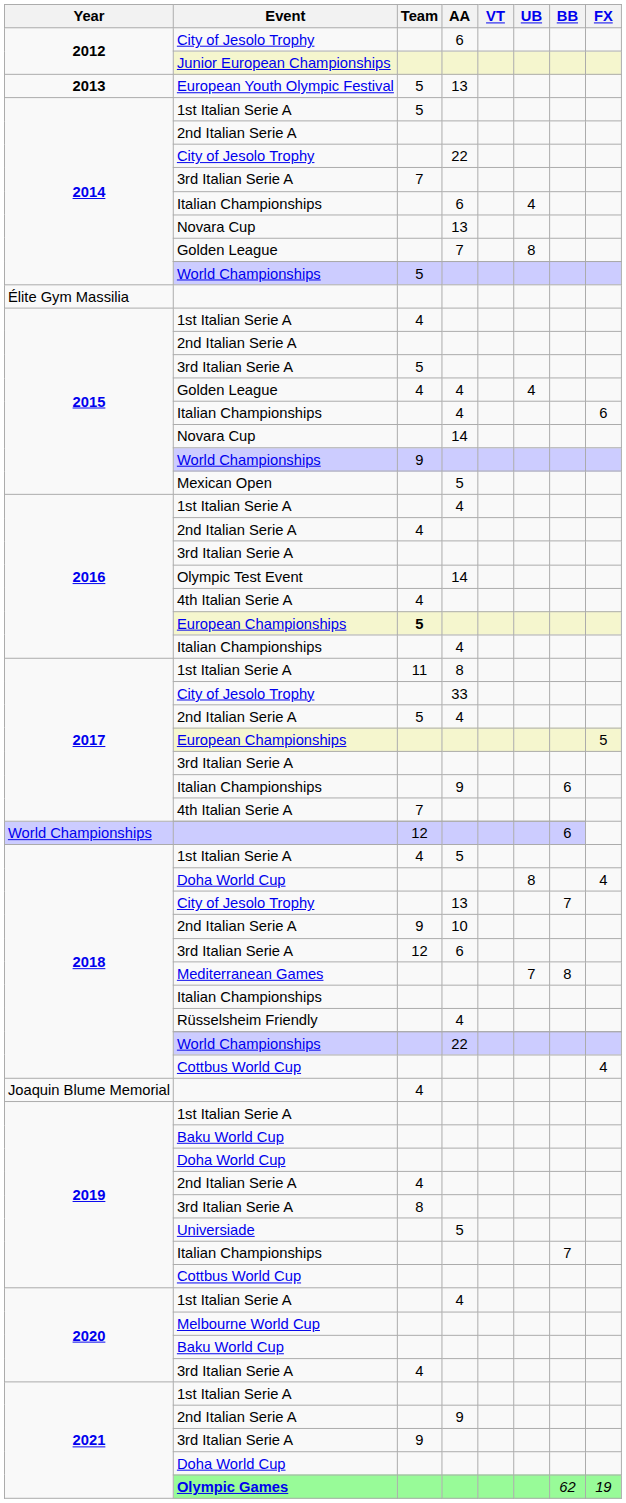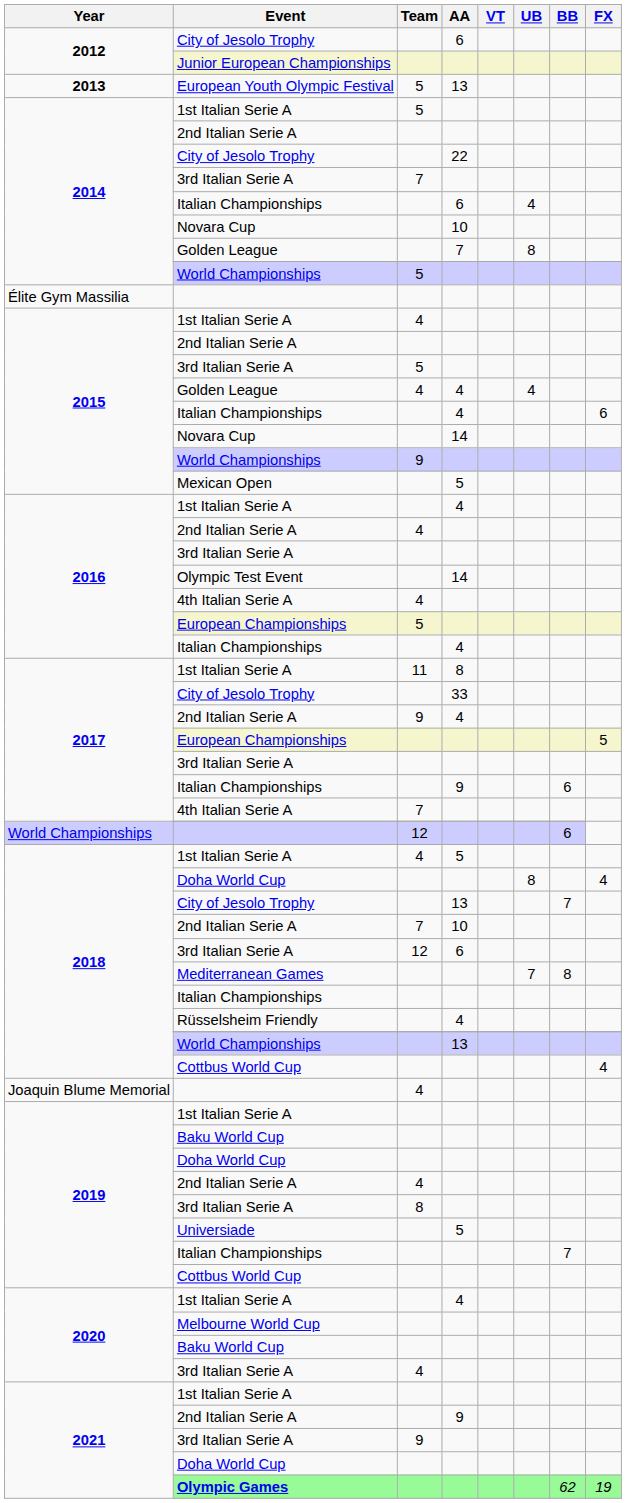2014 / Novara Cup | AA: 13 -> 10
2016 / European Championships | Team: bold -> normal
2017 / 2nd Italian Serie A | Team: 5 -> 9
2018 / 2nd Italian Serie A | Team: 9 -> 7
2018 / World Championships | AA: 22 -> 13
